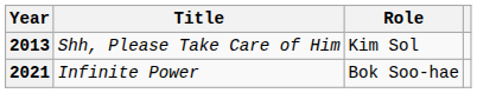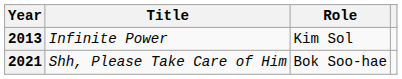2013 | Title: Shh, Please Take Care of Him -> Infinite Power
2021 | Title: Infinite Power -> Shh, Please Take Care of Him
